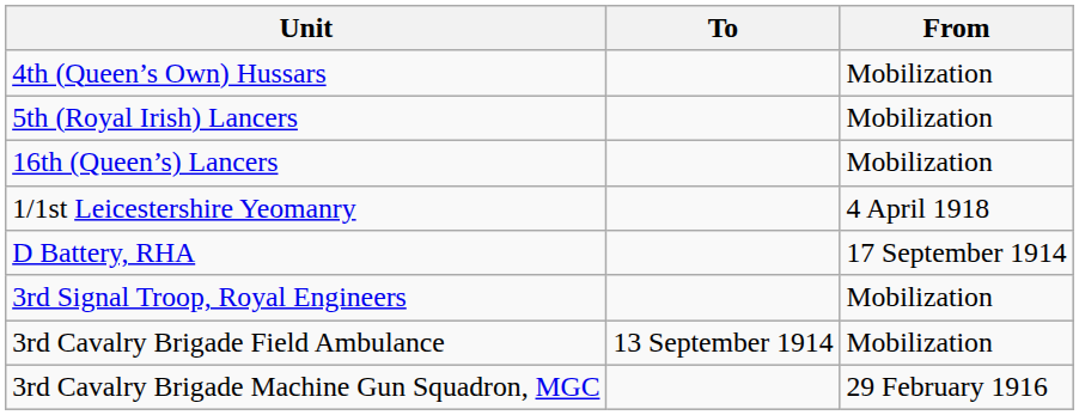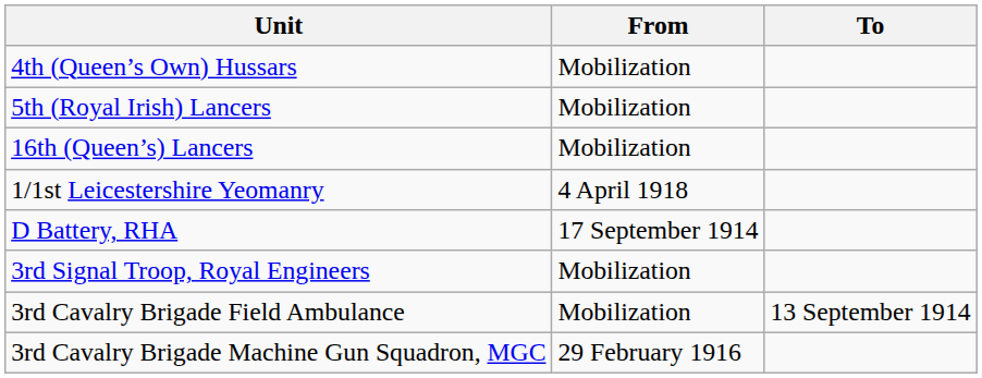columns swapped: From <-> To
